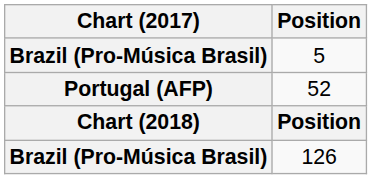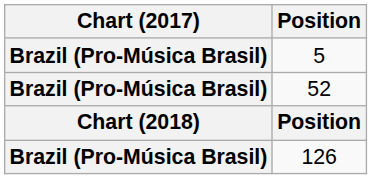52 | Chart (2017): Portugal (AFP) -> Brazil (Pro-Música Brasil)
